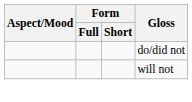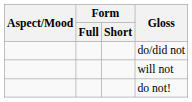+ row: do not!
